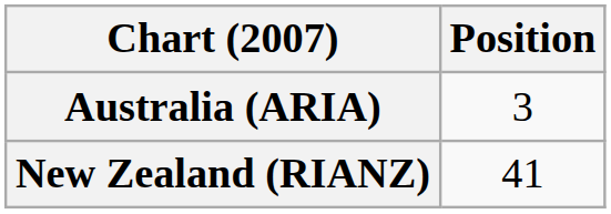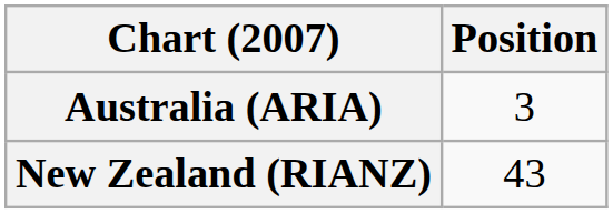New Zealand (RIANZ) | Position: 41 -> 43
